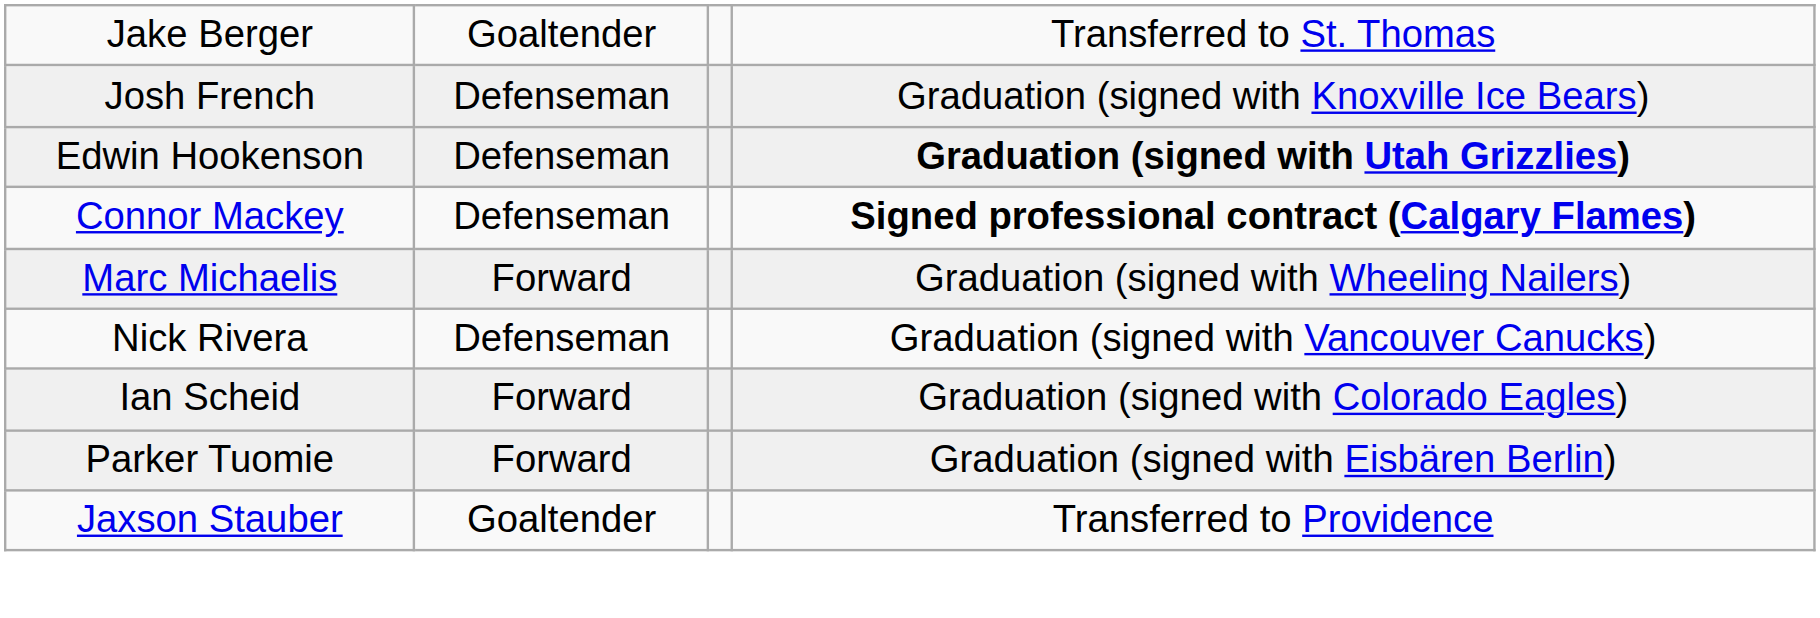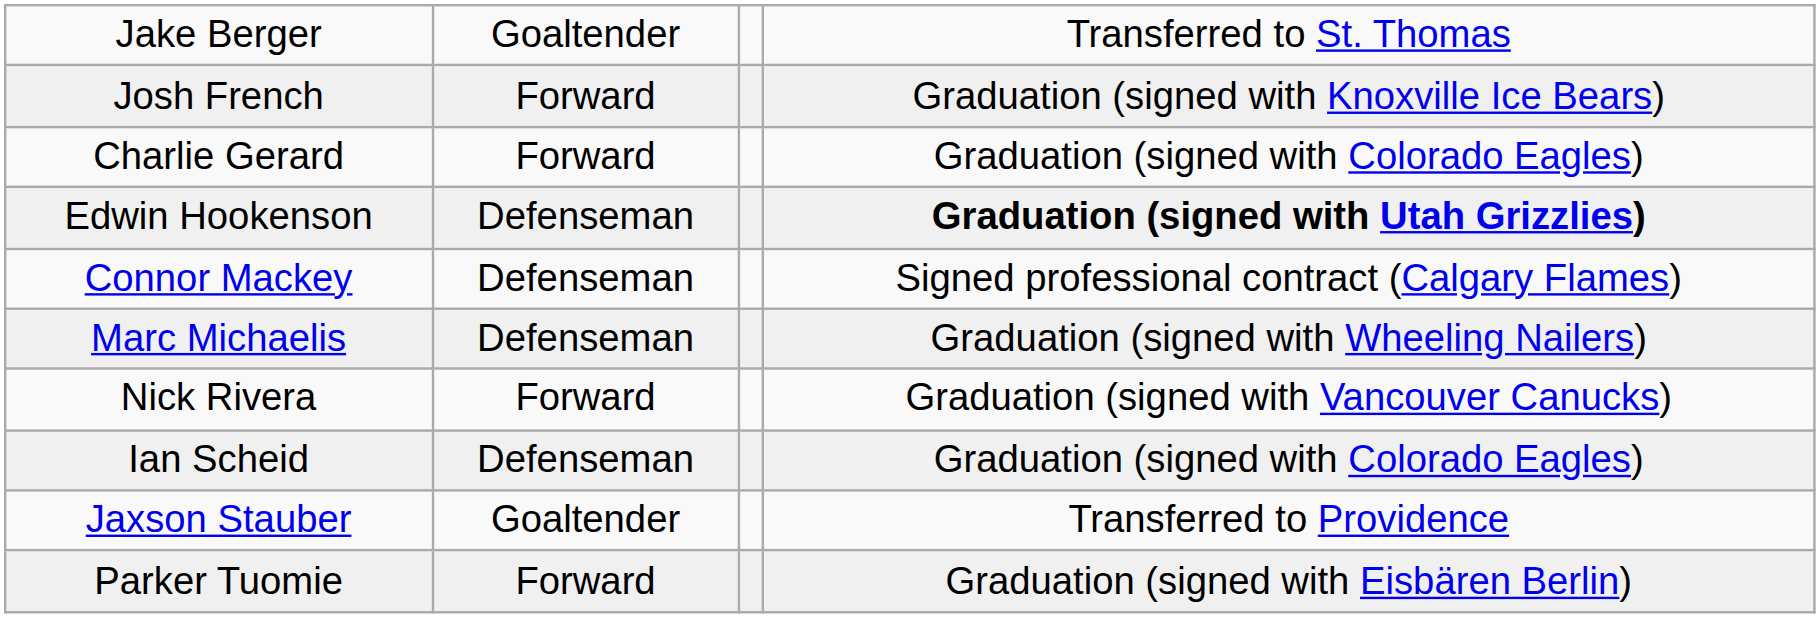Josh French | column 2: Defenseman -> Forward
+ row: Charlie Gerard | Forward | Graduation (signed with Colorado Eagles)
Connor Mackey | column 4: bold -> normal
Marc Michaelis | column 2: Forward -> Defenseman
Nick Rivera | column 2: Defenseman -> Forward
Ian Scheid | column 2: Forward -> Defenseman
rows swapped: Jaxson Stauber <-> Parker Tuomie
